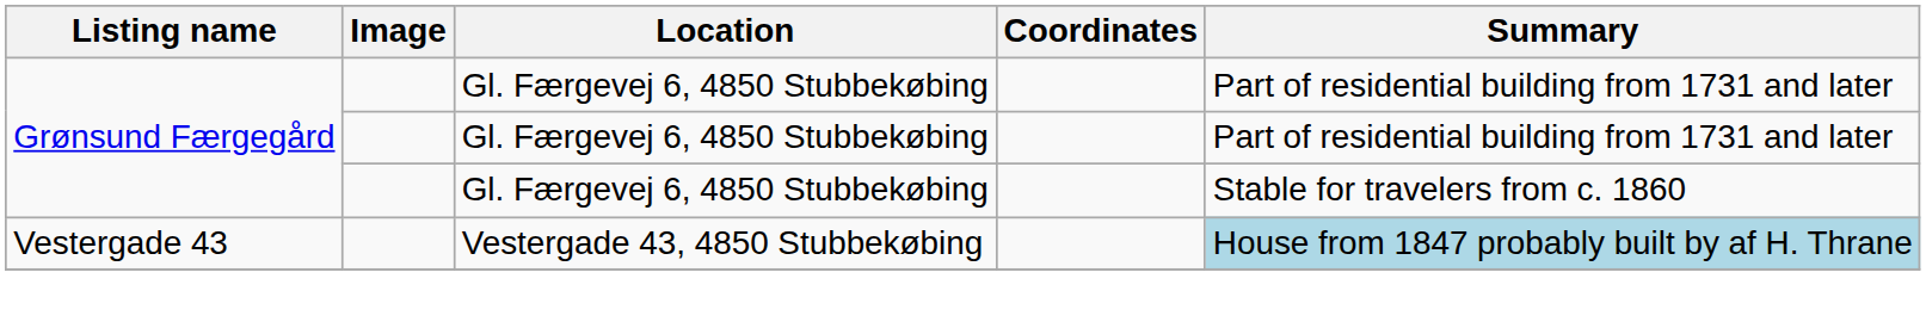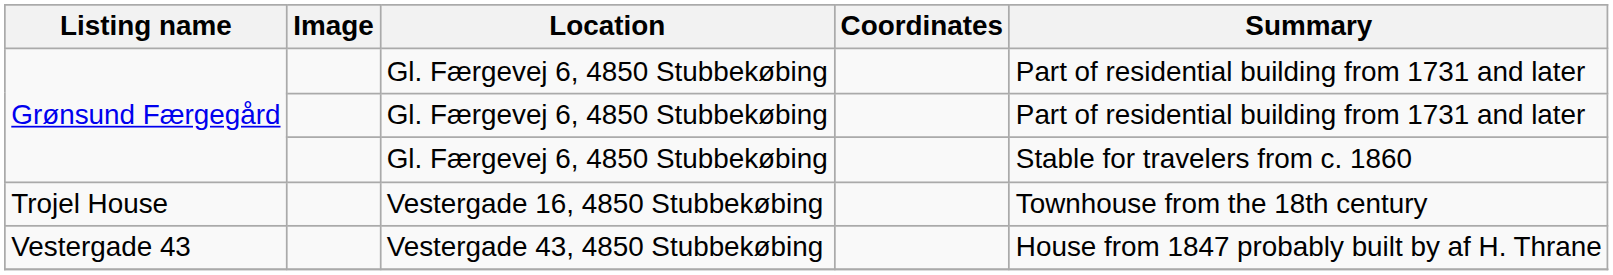+ row: Trojel House | Vestergade 16, 4850 Stubbekøbing | Townhouse from the 18th century
Vestergade 43 | Summary: lightblue background -> no background
